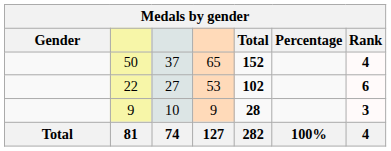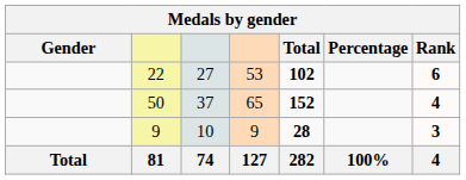rows swapped: 50 <-> 22
